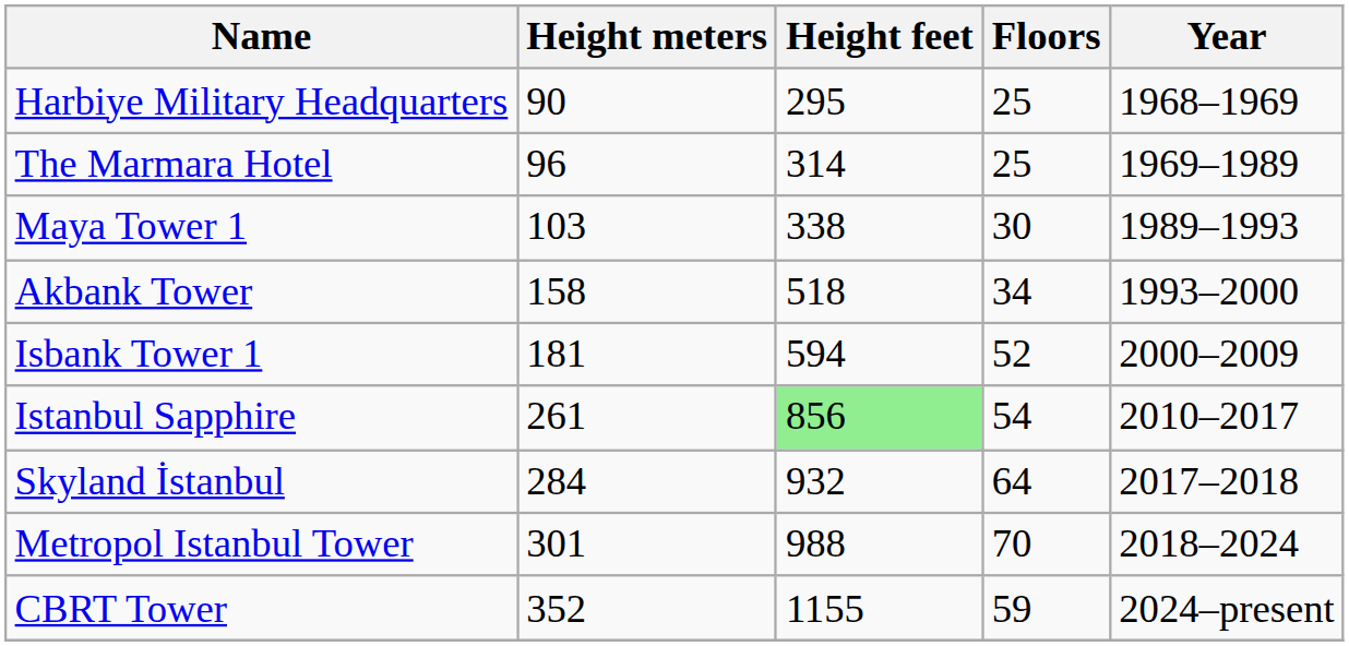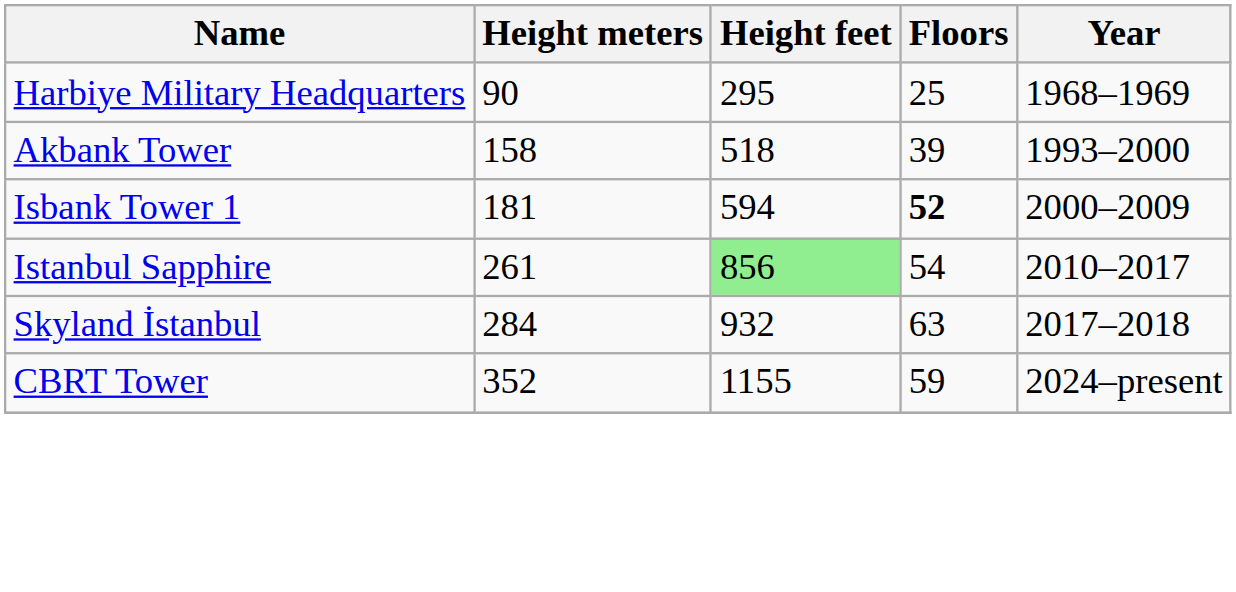- row: The Marmara Hotel | 96 | 314 | 25 | 1969–1989
- row: Maya Tower 1 | 103 | 338 | 30 | 1989–1993
Akbank Tower | Floors: 34 -> 39
Isbank Tower 1 | Floors: normal -> bold
Skyland İstanbul | Floors: 64 -> 63
- row: Metropol Istanbul Tower | 301 | 988 | 70 | 2018–2024
